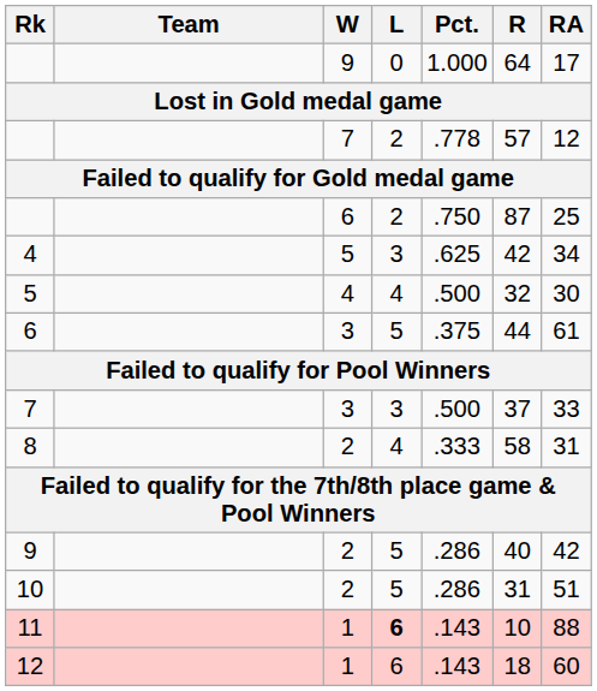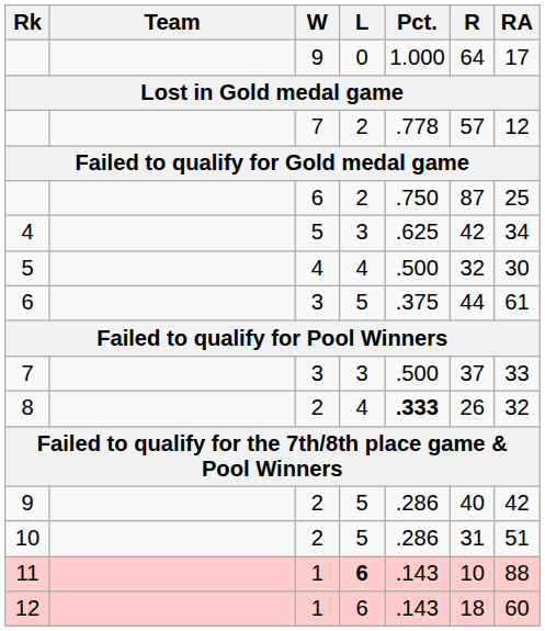8 | Pct.: normal -> bold
8 | R: 58 -> 26
8 | RA: 31 -> 32
